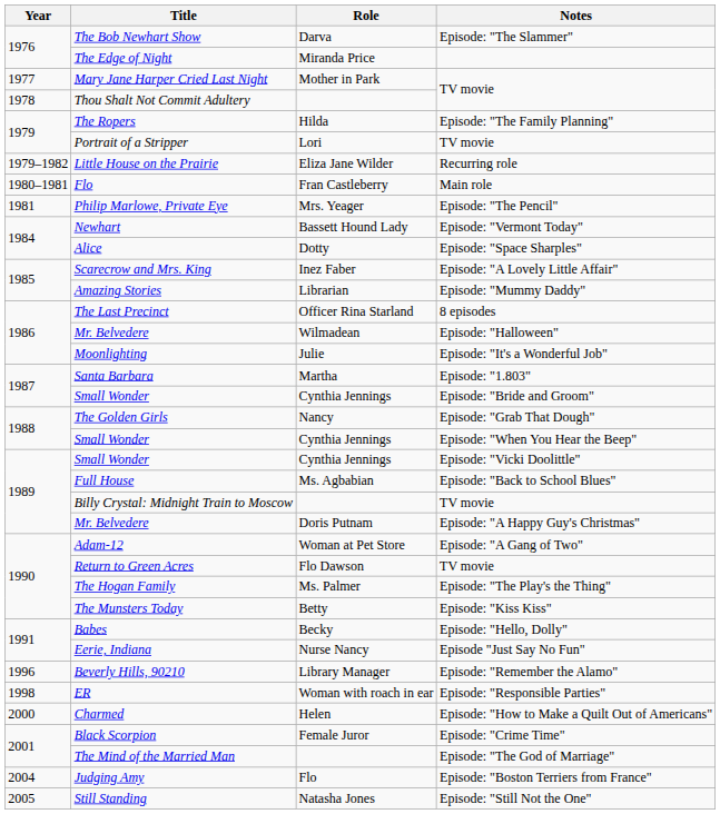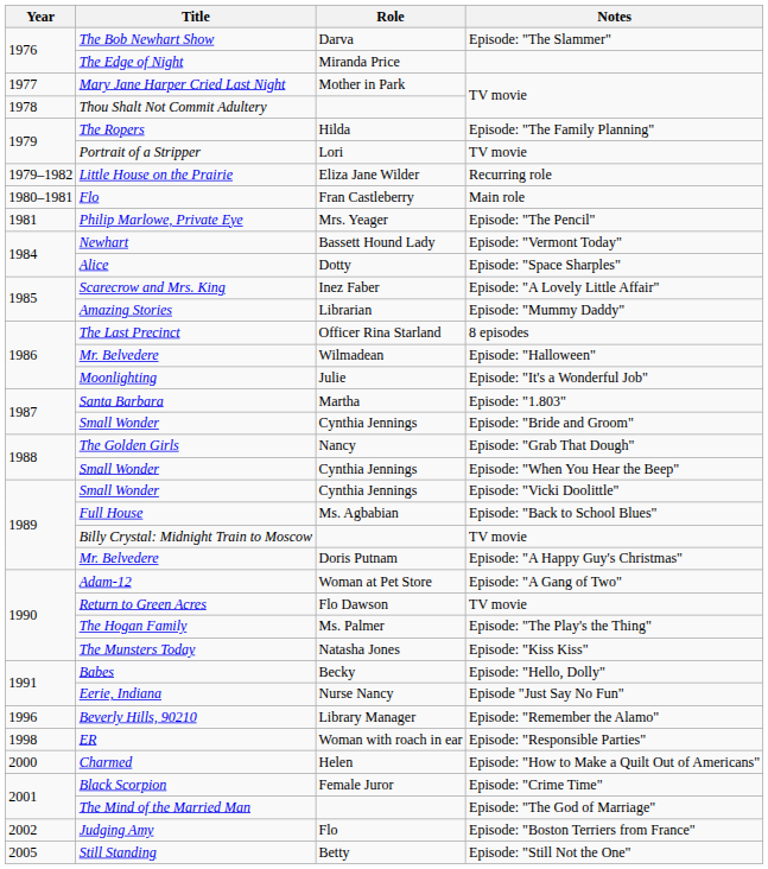The Munsters Today | Role: Betty -> Natasha Jones
Judging Amy | Year: 2004 -> 2002
Still Standing | Role: Natasha Jones -> Betty
